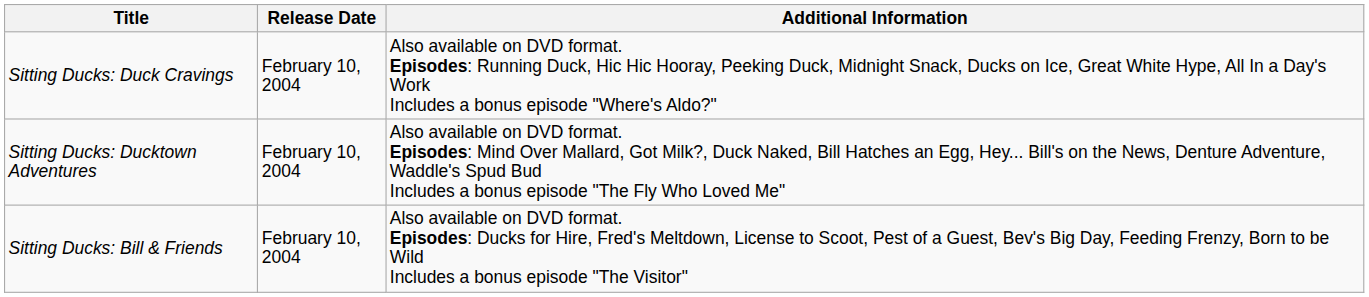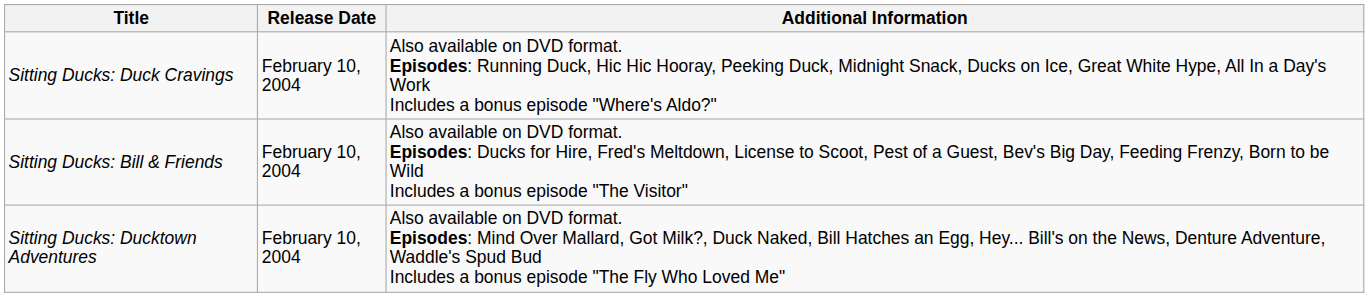rows swapped: Sitting Ducks: Ducktown Adventures <-> Sitting Ducks: Bill & Friends
